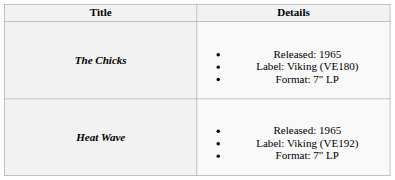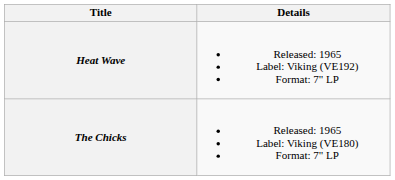rows swapped: The Chicks <-> Heat Wave
